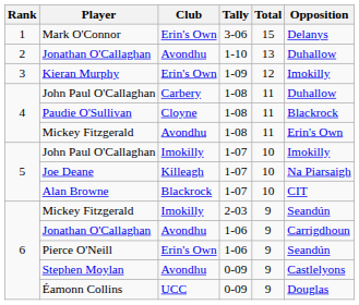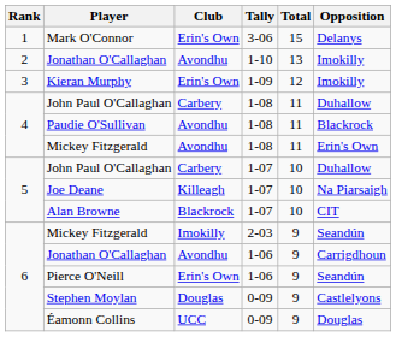Jonathan O'Callaghan / 1-10 | Opposition: Duhallow -> Imokilly
Paudie O'Sullivan | Club: Cloyne -> Avondhu
John Paul O'Callaghan / 1-07 | Club: Imokilly -> Carbery
John Paul O'Callaghan / 1-07 | Opposition: Imokilly -> Duhallow
Stephen Moylan | Club: Avondhu -> Douglas
